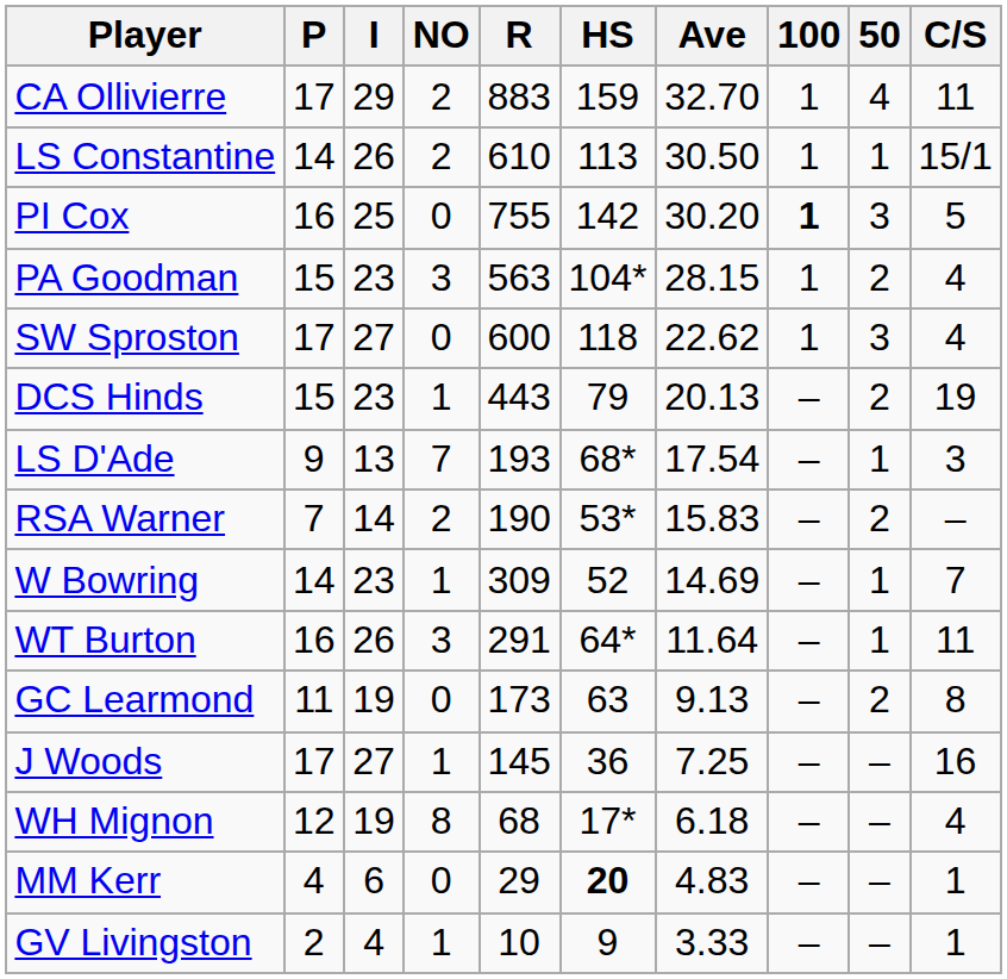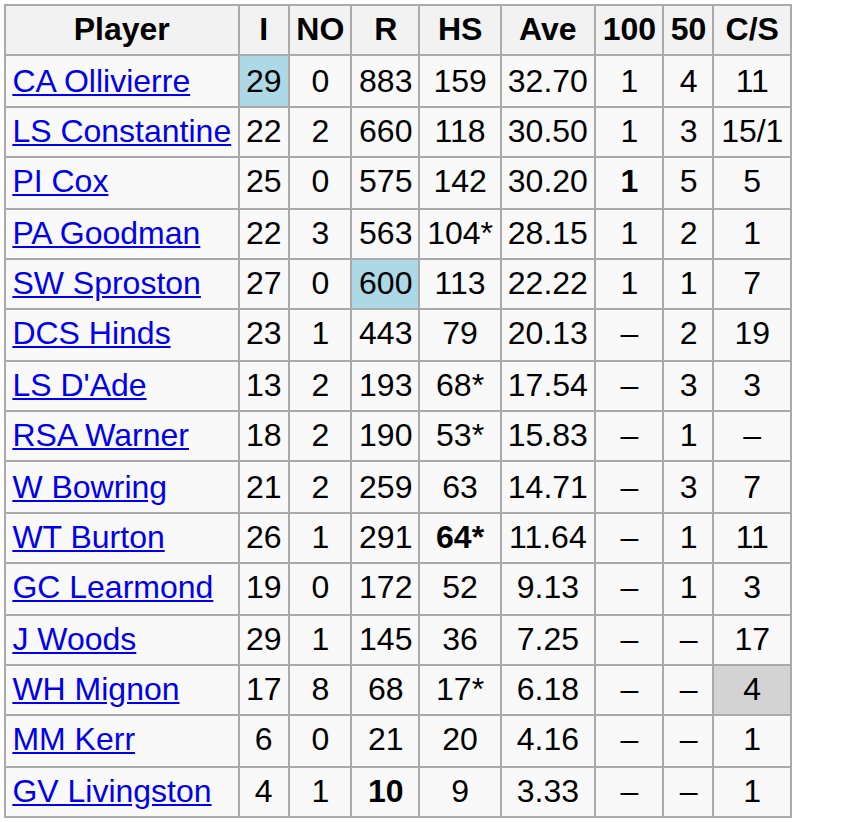- column: P | 17 | 14 | 16 | 15 | 17 | 15 | 9 | 7 | 14 | 16 | 11 | 17 | 12 | 4 | 2
CA Ollivierre | I: no background -> lightblue background
CA Ollivierre | NO: 2 -> 0
LS Constantine | I: 26 -> 22
LS Constantine | R: 610 -> 660
LS Constantine | HS: 113 -> 118
LS Constantine | 50: 1 -> 3
PI Cox | R: 755 -> 575
PI Cox | 50: 3 -> 5
PA Goodman | I: 23 -> 22
PA Goodman | C/S: 4 -> 1
SW Sproston | R: no background -> lightblue background
SW Sproston | HS: 118 -> 113
SW Sproston | Ave: 22.62 -> 22.22
SW Sproston | 50: 3 -> 1
SW Sproston | C/S: 4 -> 7
LS D'Ade | NO: 7 -> 2
LS D'Ade | 50: 1 -> 3
RSA Warner | I: 14 -> 18
RSA Warner | 50: 2 -> 1
W Bowring | I: 23 -> 21
W Bowring | NO: 1 -> 2
W Bowring | R: 309 -> 259
W Bowring | HS: 52 -> 63
W Bowring | Ave: 14.69 -> 14.71
W Bowring | 50: 1 -> 3
WT Burton | NO: 3 -> 1
WT Burton | HS: normal -> bold
GC Learmond | R: 173 -> 172
GC Learmond | HS: 63 -> 52
GC Learmond | 50: 2 -> 1
GC Learmond | C/S: 8 -> 3
J Woods | I: 27 -> 29
J Woods | C/S: 16 -> 17
WH Mignon | I: 19 -> 17
WH Mignon | C/S: no background -> lightgrey background
MM Kerr | R: 29 -> 21
MM Kerr | HS: bold -> normal
MM Kerr | Ave: 4.83 -> 4.16
GV Livingston | R: normal -> bold
